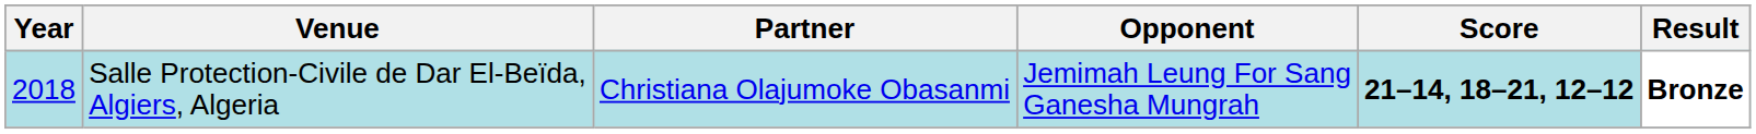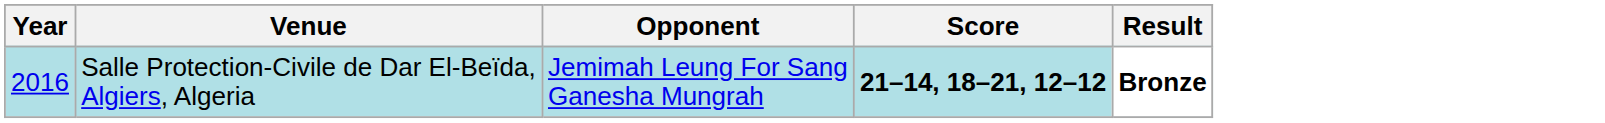- column: Partner | Christiana Olajumoke Obasanmi
Salle Protection-Civile de Dar El-Beïda, Algiers, Algeria | Year: 2018 -> 2016
